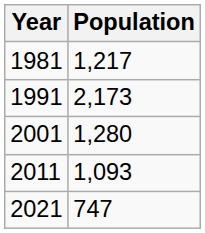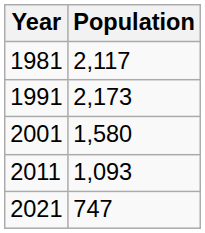1981 | Population: 1,217 -> 2,117
2001 | Population: 1,280 -> 1,580
